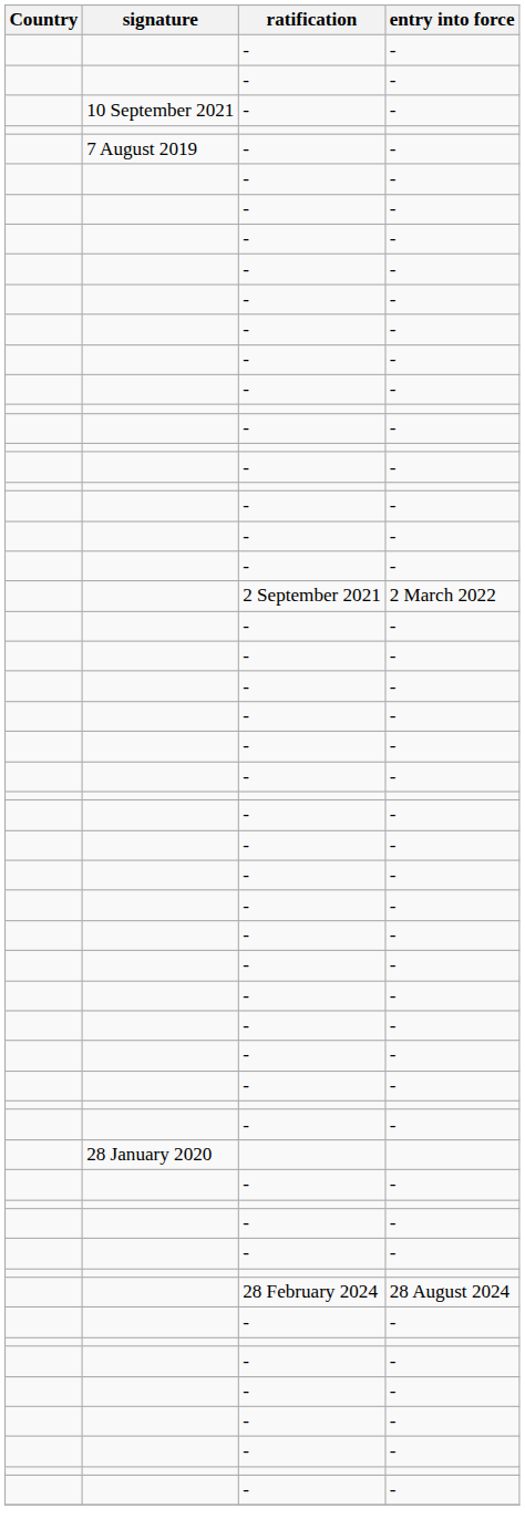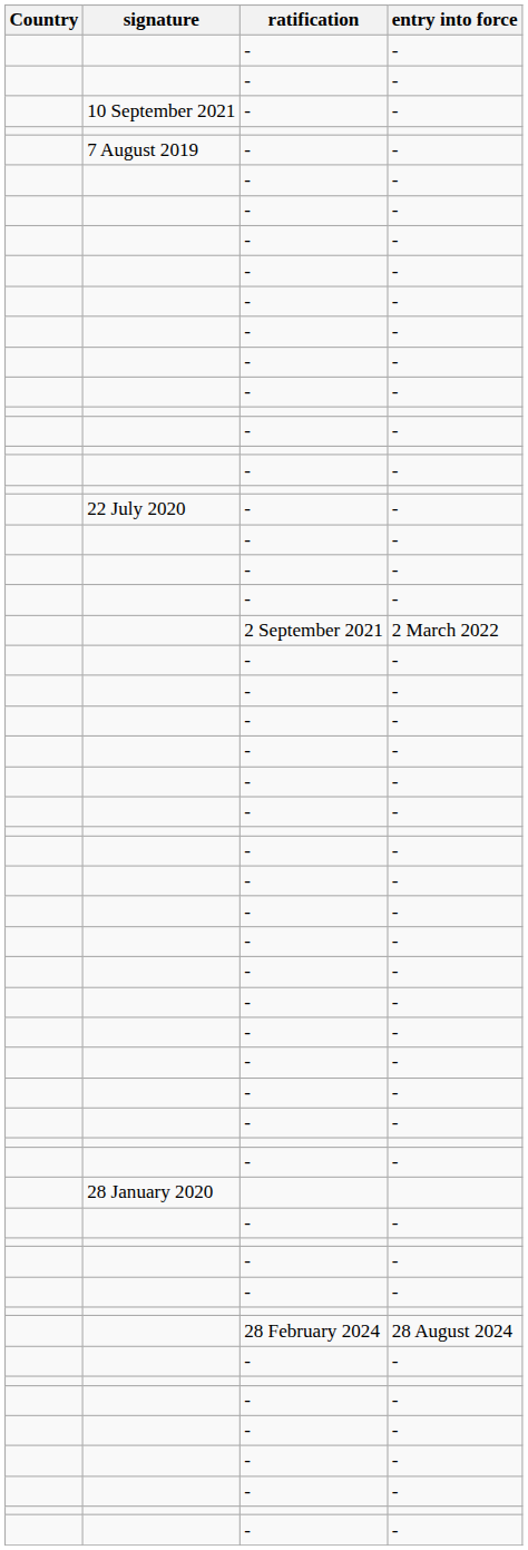+ row: 22 July 2020 | - | -
